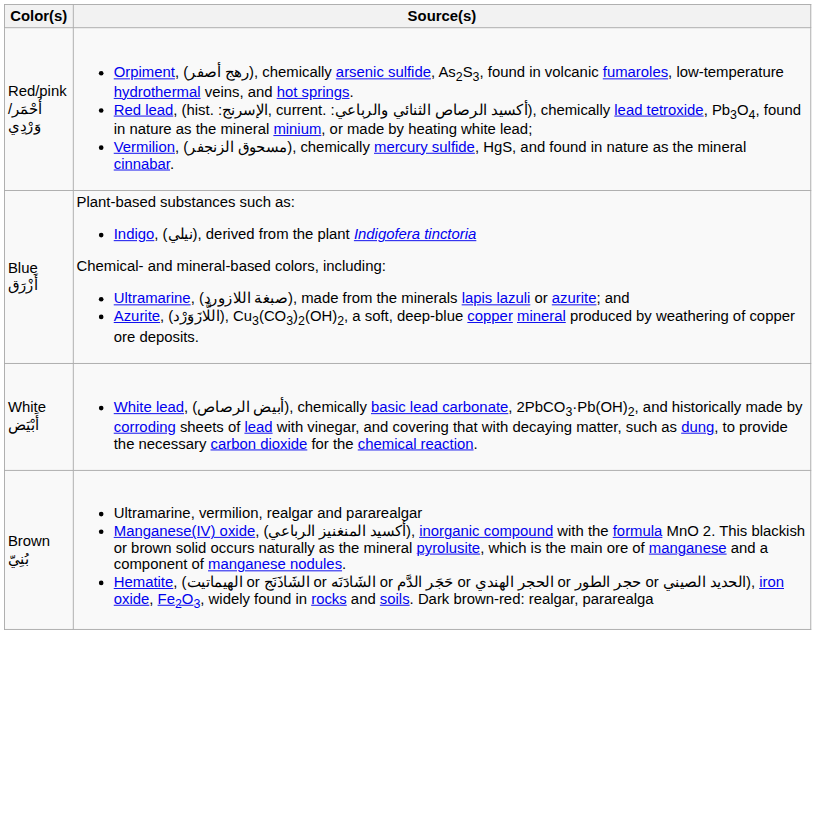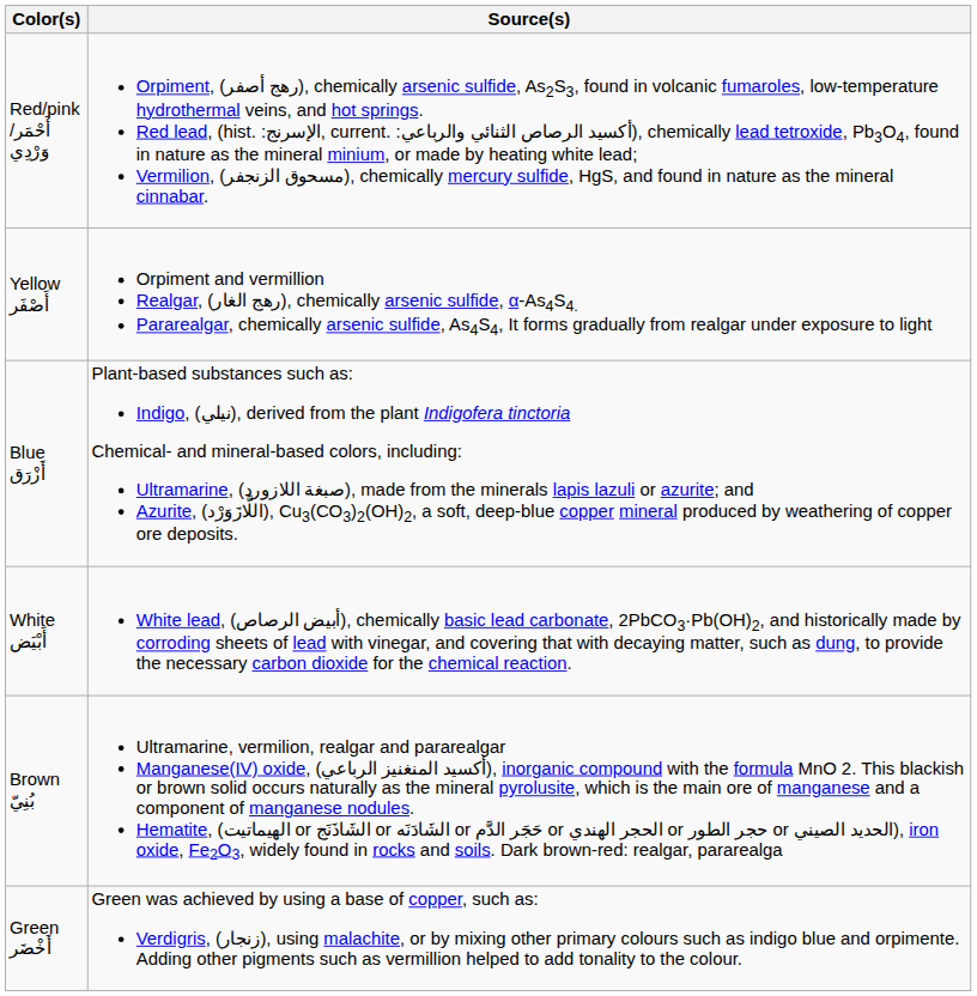+ row: Yellow أَصْفَر | Orpiment and vermillion Realgar, (رهج الغار), chemically arsenic sulfide, α-As4S4. Pararealgar, chemically arsenic sulfide, As4S4, It forms gradually from realgar under exposure to light
+ row: Green أَخْضَر | Green was achieved by using a base of copper, such as: Verdigris, (زنجار), using malachite, or by mixing other primary colours such as indigo blue and orpimente. Adding other pigments such as vermillion helped to add tonality to the colour.
